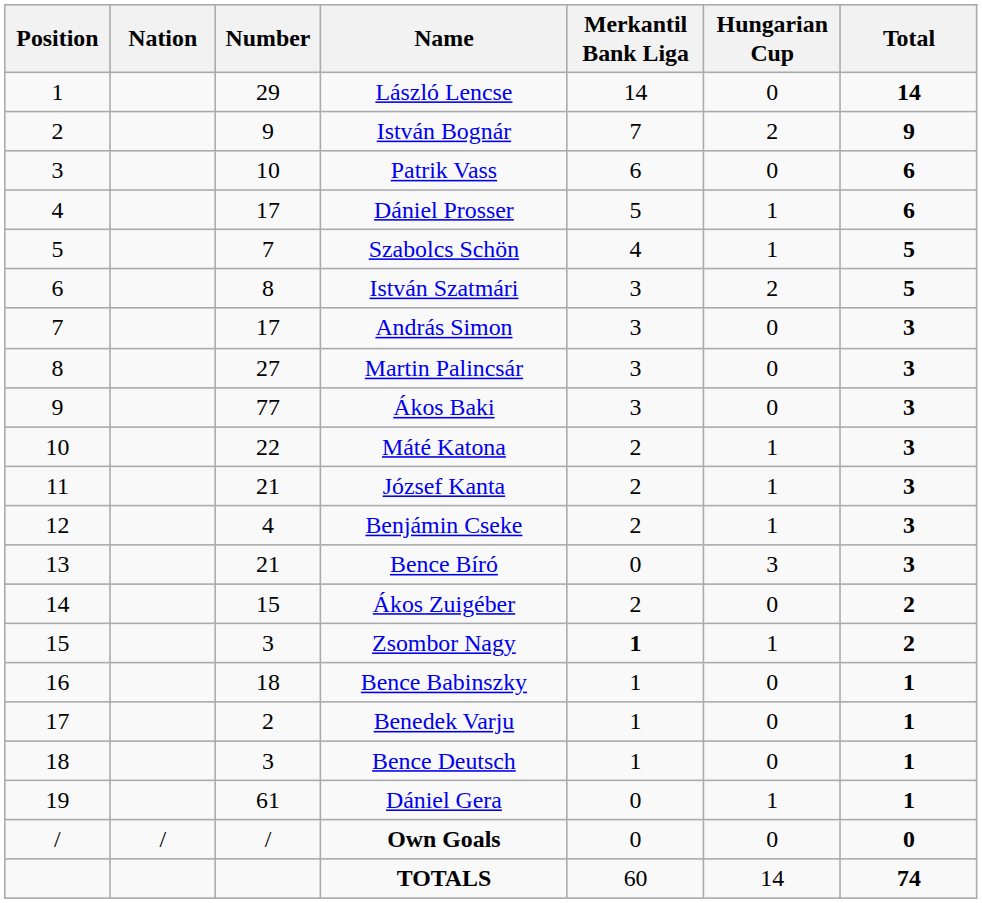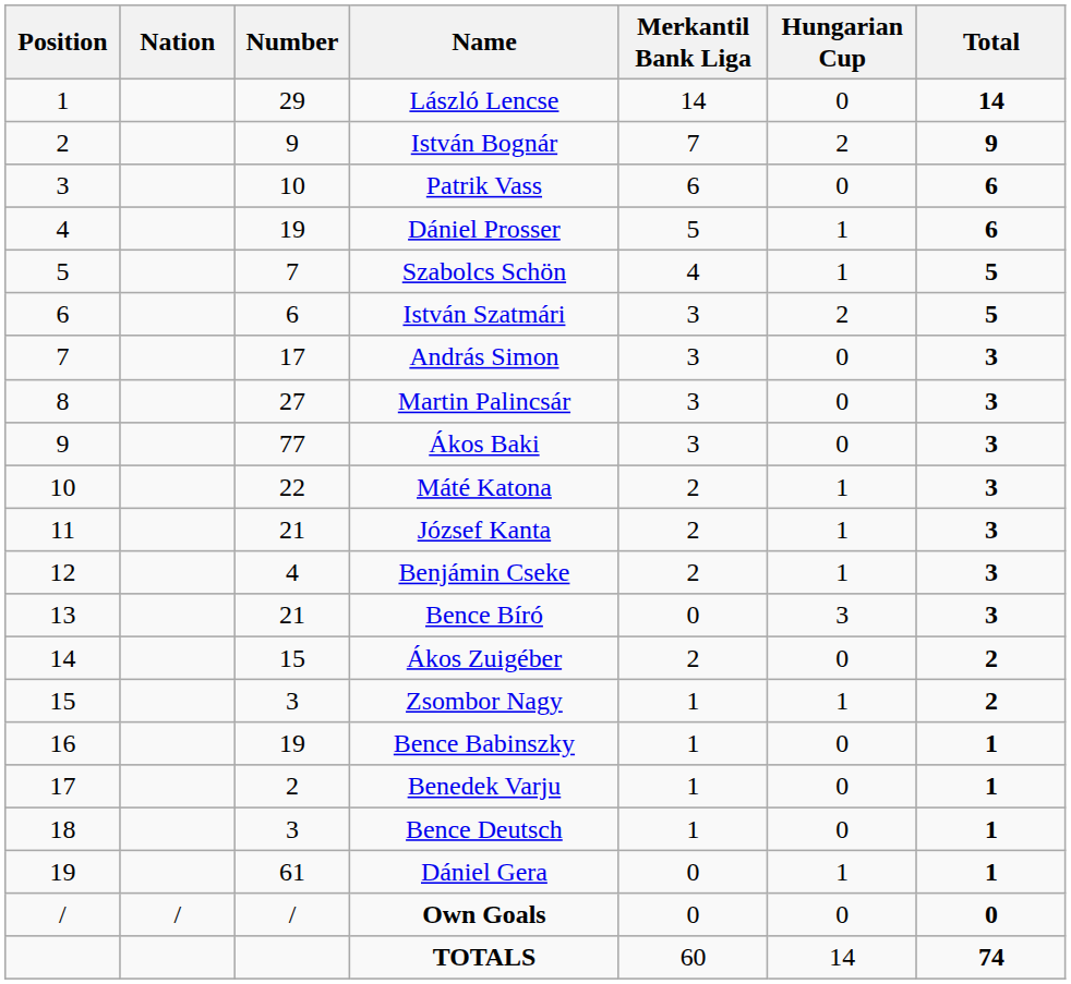Dániel Prosser | Number: 17 -> 19
István Szatmári | Number: 8 -> 6
Zsombor Nagy | Merkantil Bank Liga: bold -> normal
Bence Babinszky | Number: 18 -> 19
